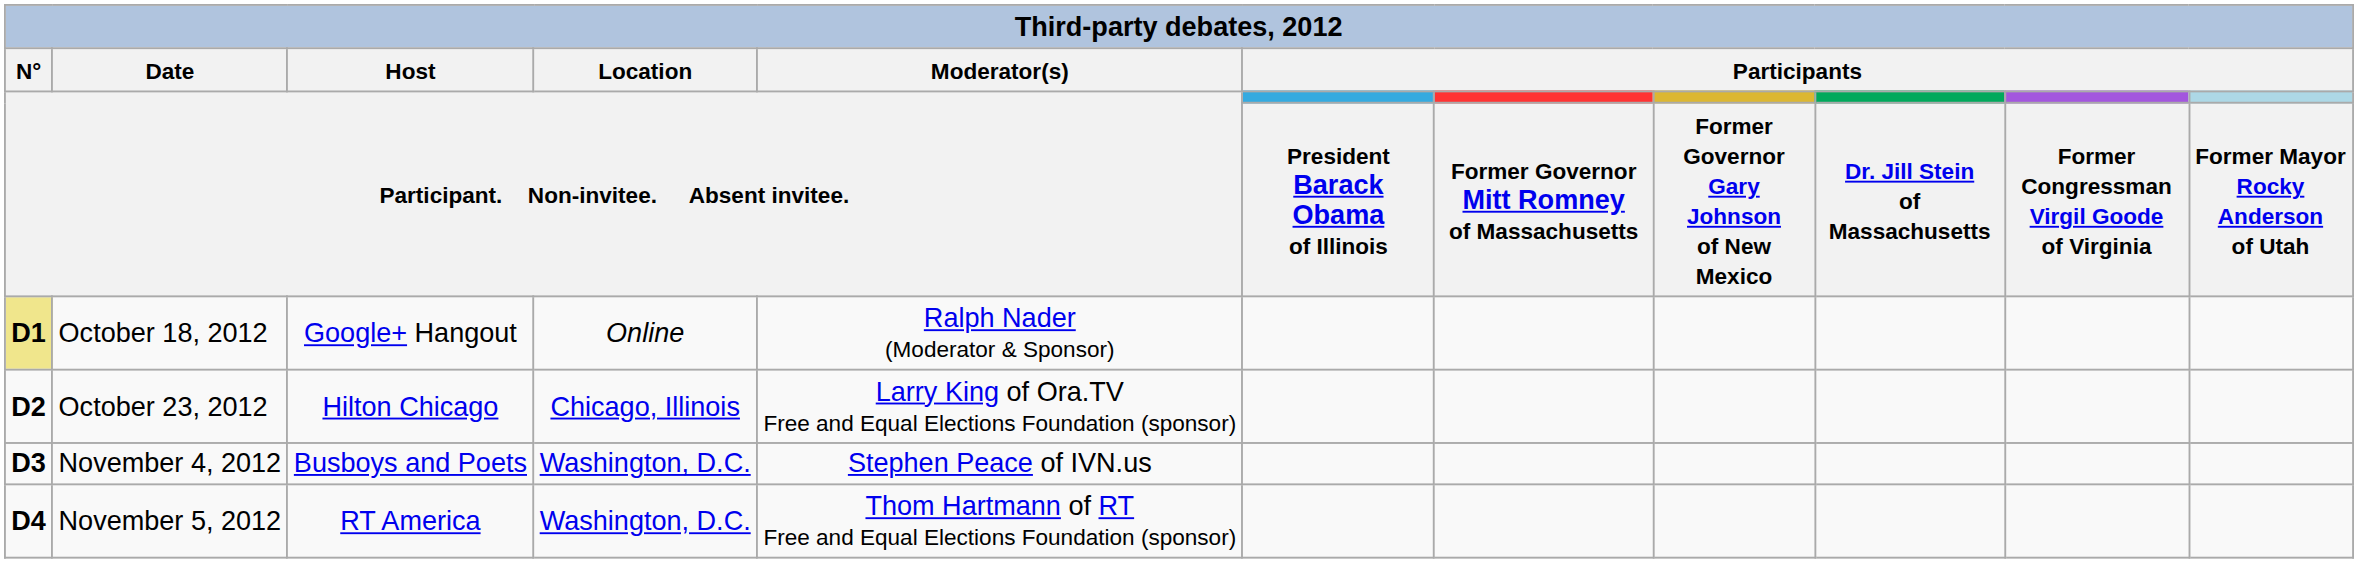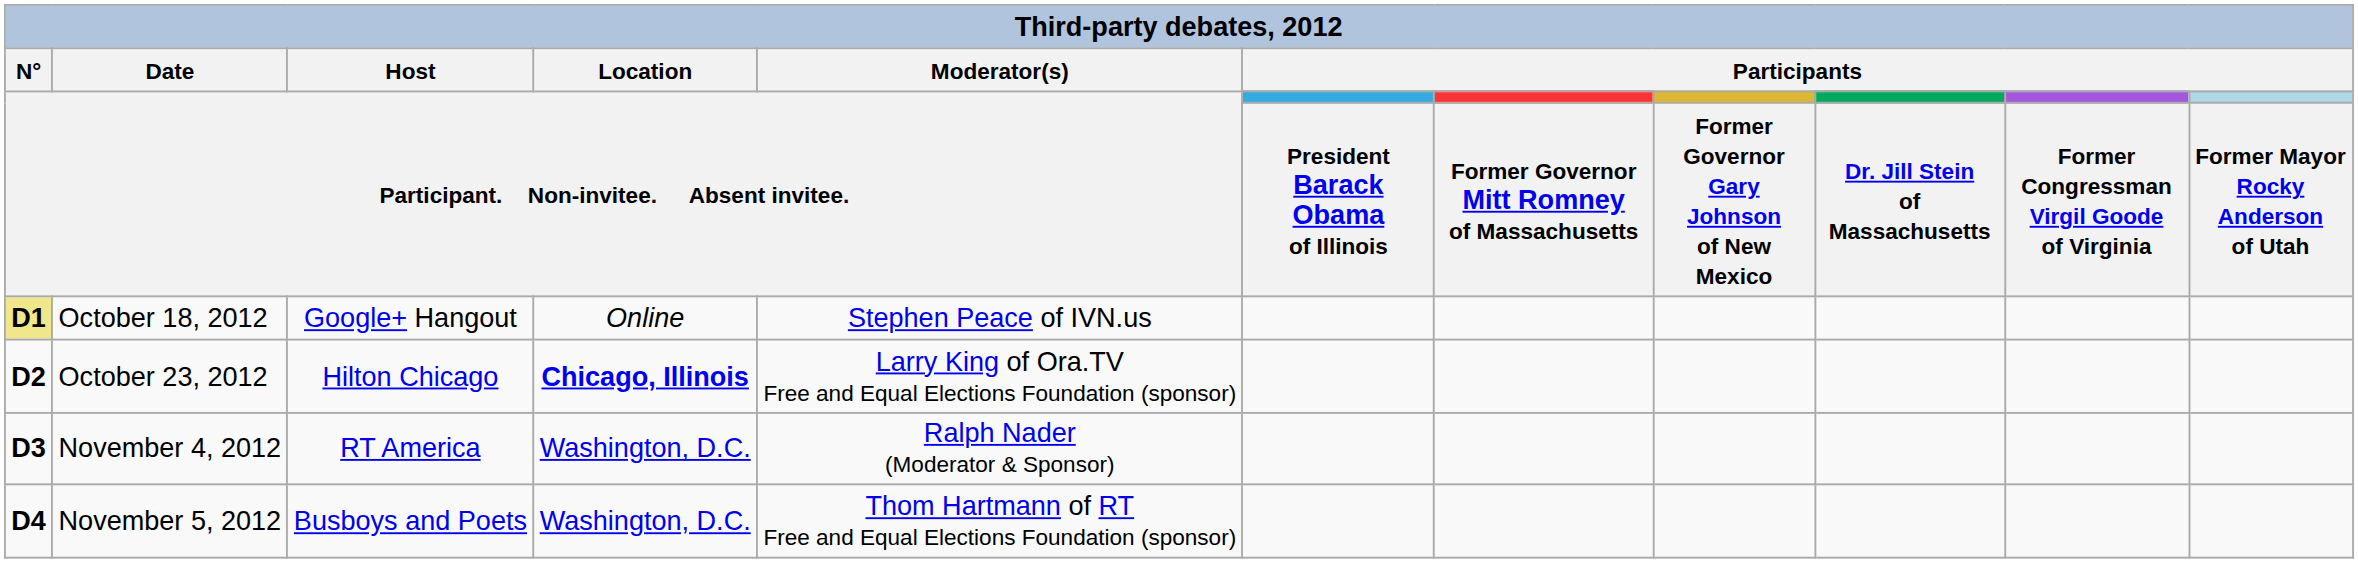October 18, 2012 | Moderator(s) / Participant. Non-invitee. Absent invitee.: Ralph Nader (Moderator & Sponsor) -> Stephen Peace of IVN.us
October 23, 2012 | Location / Participant. Non-invitee. Absent invitee.: normal -> bold
November 4, 2012 | Host / Participant. Non-invitee. Absent invitee.: Busboys and Poets -> RT America
November 4, 2012 | Moderator(s) / Participant. Non-invitee. Absent invitee.: Stephen Peace of IVN.us -> Ralph Nader (Moderator & Sponsor)
November 5, 2012 | Host / Participant. Non-invitee. Absent invitee.: RT America -> Busboys and Poets
